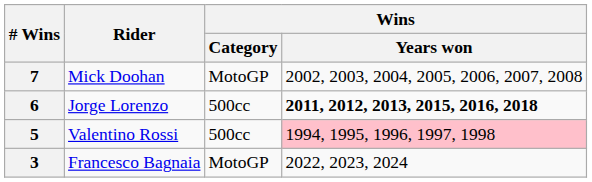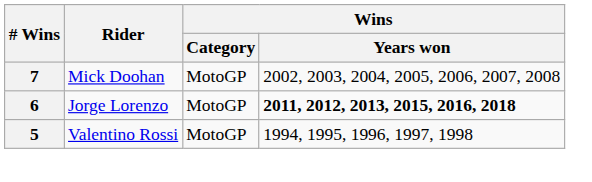6 | Wins / Category: 500cc -> MotoGP
5 | Wins / Category: 500cc -> MotoGP
5 | Wins / Years won: pink background -> no background
- row: 3 | Francesco Bagnaia | MotoGP | 2022, 2023, 2024
